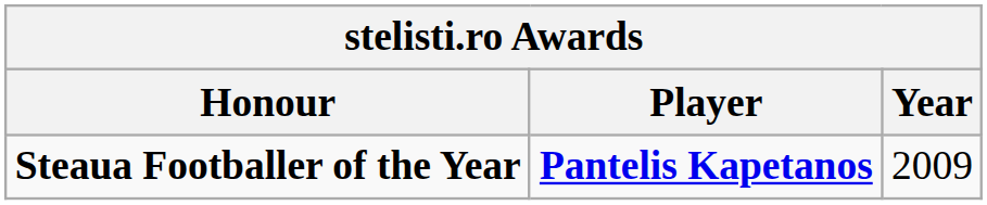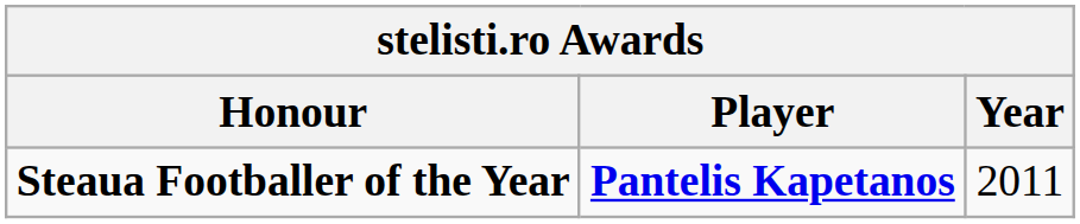Steaua Footballer of the Year | Year: 2009 -> 2011
